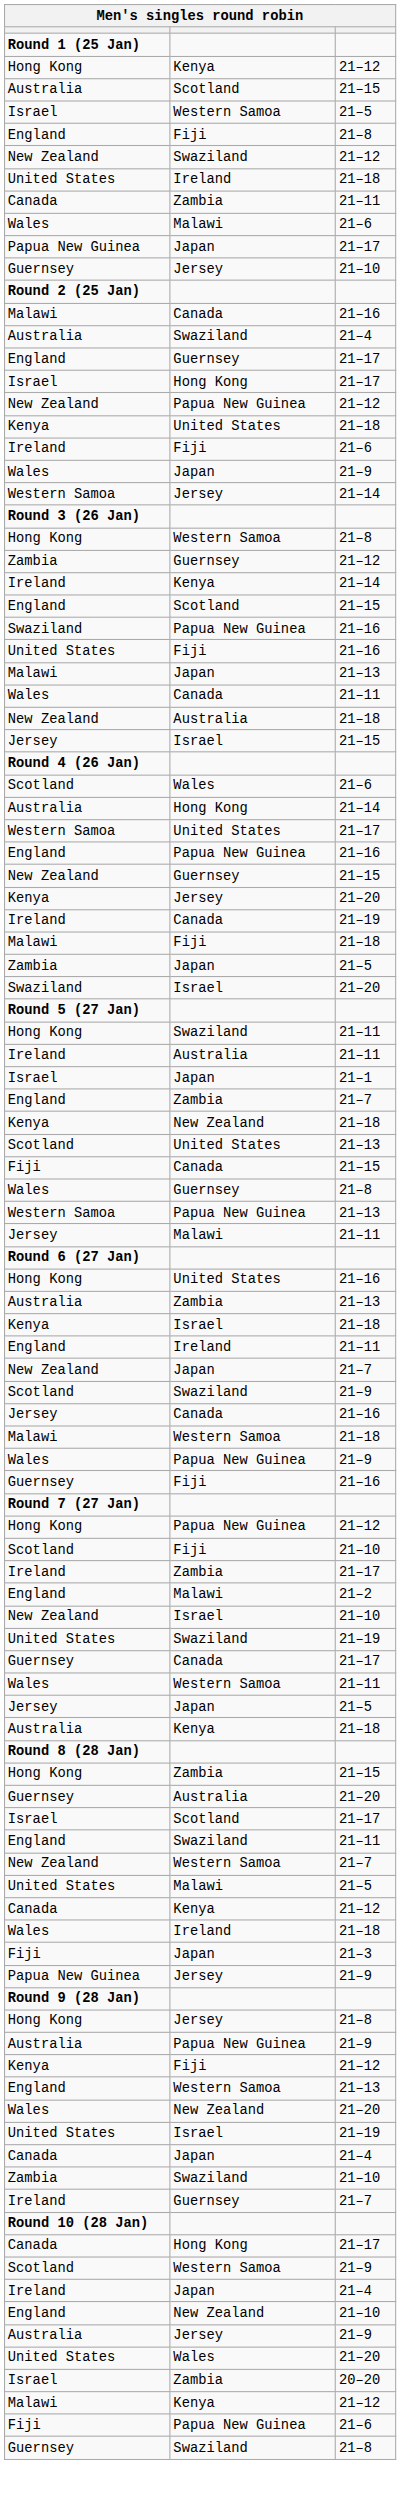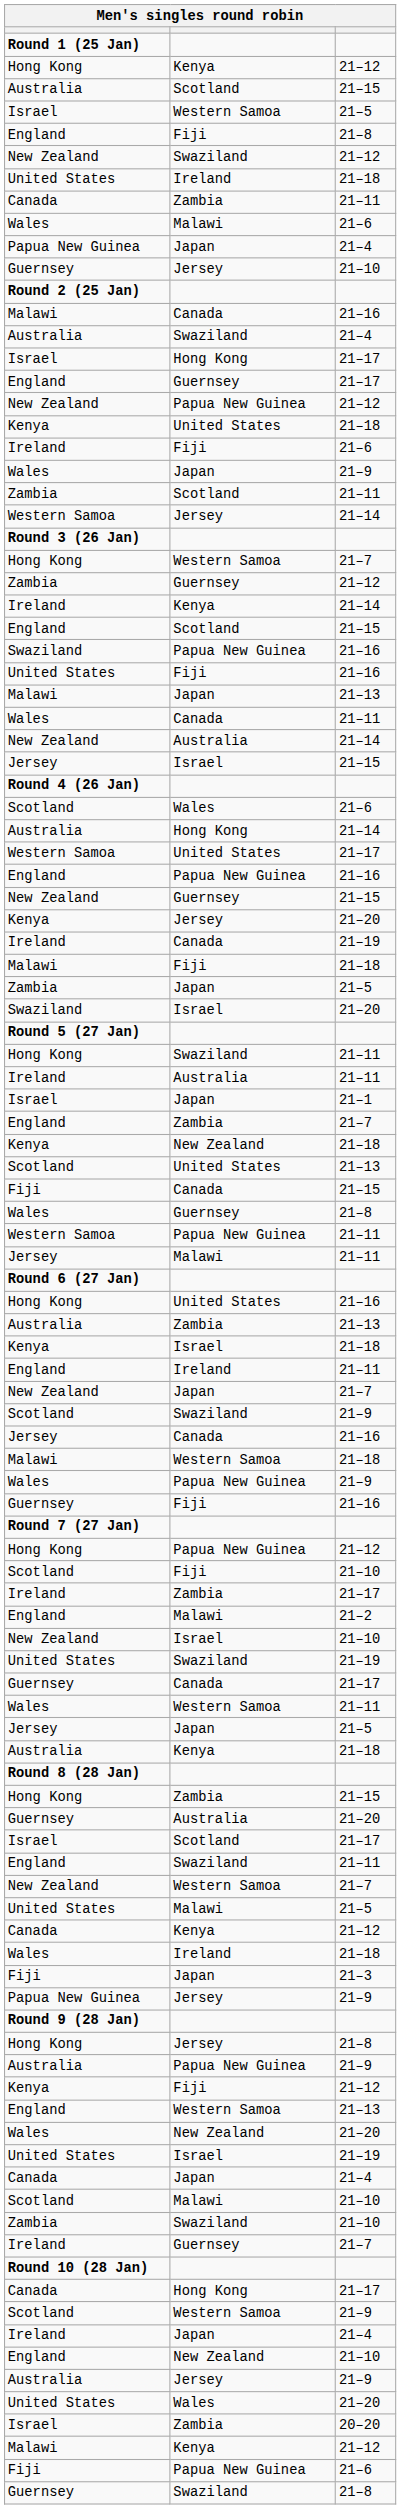Papua New Guinea / Japan | column 3: 21–17 -> 21–4
rows swapped: Israel / Hong Kong <-> England / Guernsey
+ row: Zambia | Scotland | 21–11
Hong Kong / Western Samoa | column 3: 21–8 -> 21–7
New Zealand / Australia | column 3: 21–18 -> 21–14
Western Samoa / Papua New Guinea | column 3: 21–13 -> 21–11
+ row: Scotland | Malawi | 21–10
